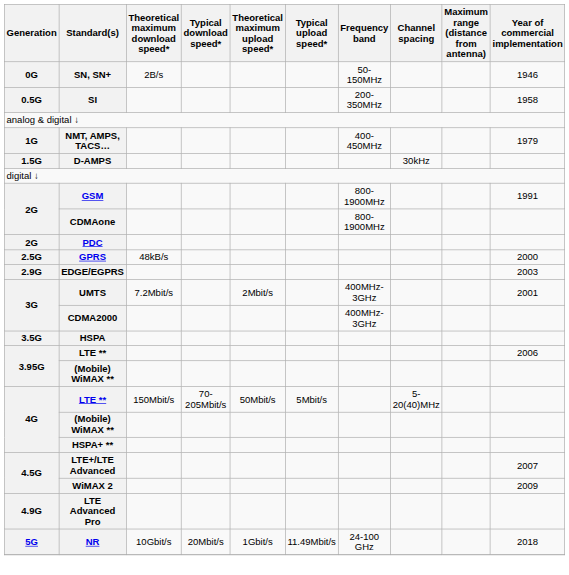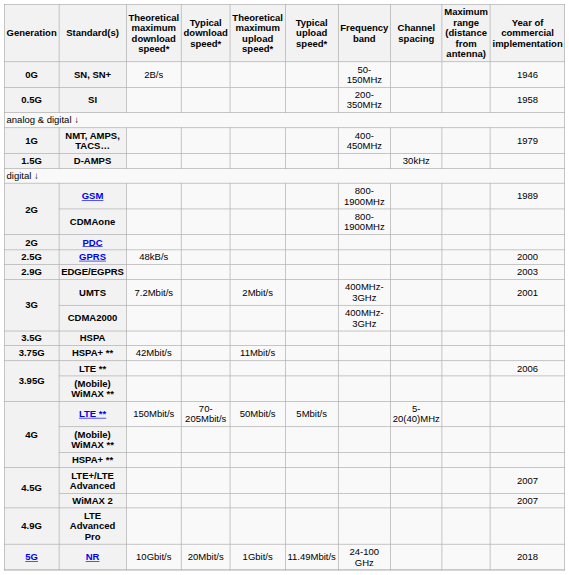GSM | Year of commercial implementation: 1991 -> 1989
+ row: 3.75G | HSPA+ ** | 42Mbit/s | 11Mbit/s
WiMAX 2 | Year of commercial implementation: 2009 -> 2007
